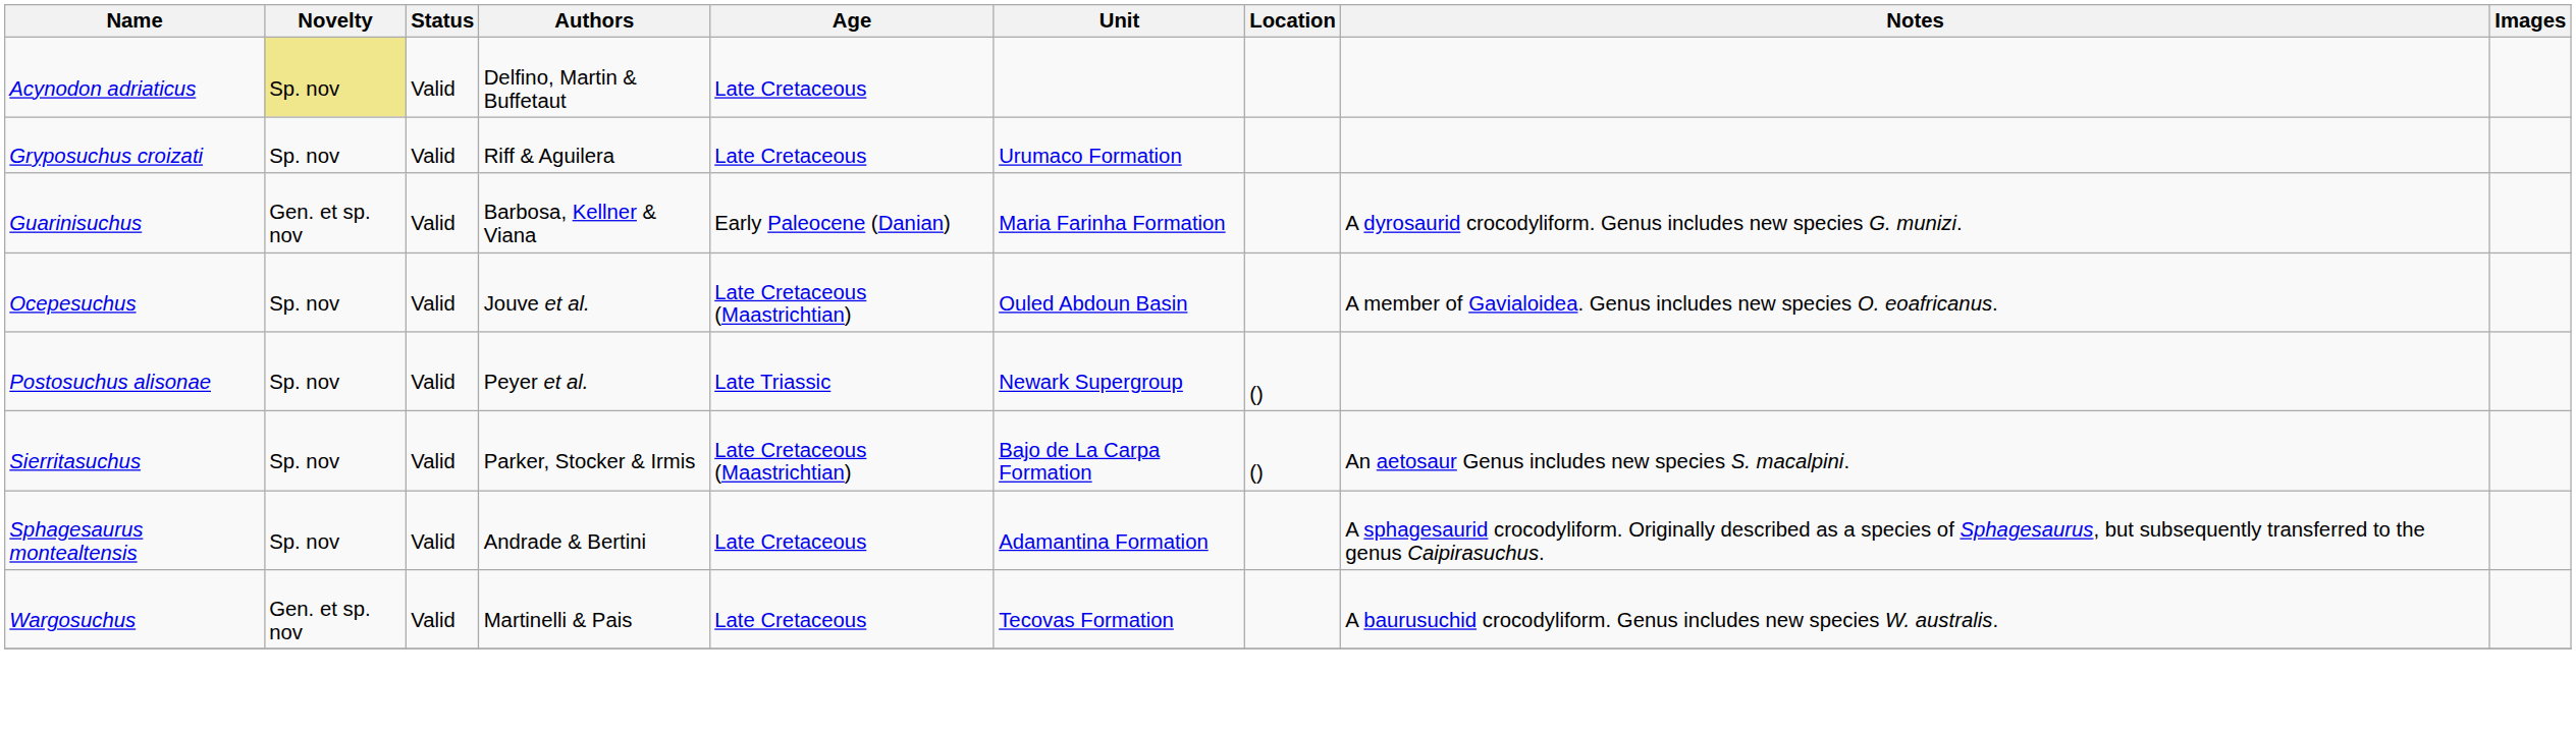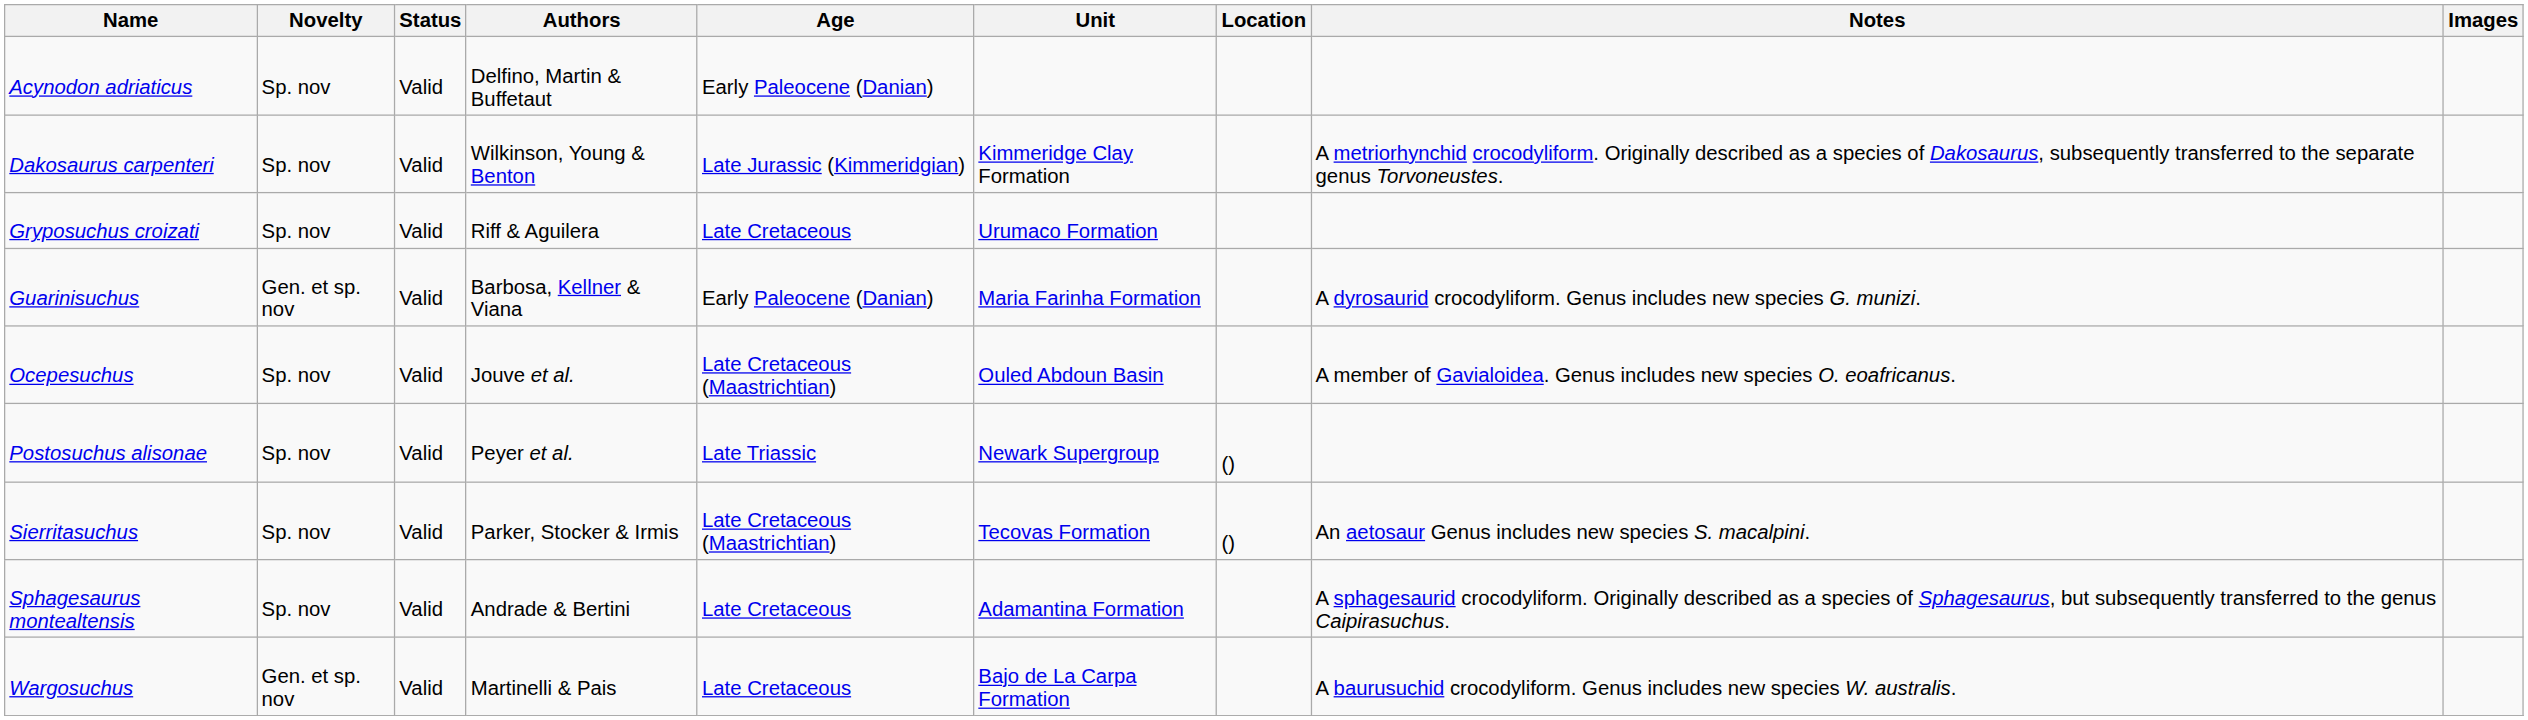Acynodon adriaticus | Novelty: khaki background -> no background
Acynodon adriaticus | Age: Late Cretaceous -> Early Paleocene (Danian)
+ row: Dakosaurus carpenteri | Sp. nov | Valid | Wilkinson, Young & Benton | Late Jurassic (Kimmeridgian) | Kimmeridge Clay Formation | A metriorhynchid crocodyliform. Originally described as a species of Dakosaurus, subsequently transferred to the separate genus Torvoneustes.
Sierritasuchus | Unit: Bajo de La Carpa Formation -> Tecovas Formation
Wargosuchus | Unit: Tecovas Formation -> Bajo de La Carpa Formation
